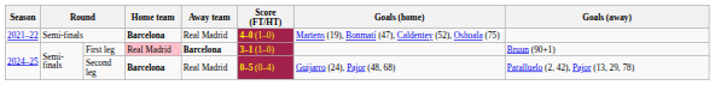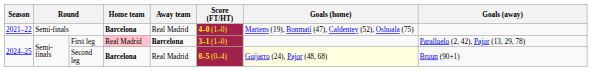First leg | Goals (away): Bruun (90+1) -> Paralluelo (2, 42), Pajor (13, 29, 78)
Second leg | Goals (home): no background -> lightyellow background
Second leg | Goals (away): Paralluelo (2, 42), Pajor (13, 29, 78) -> Bruun (90+1)
